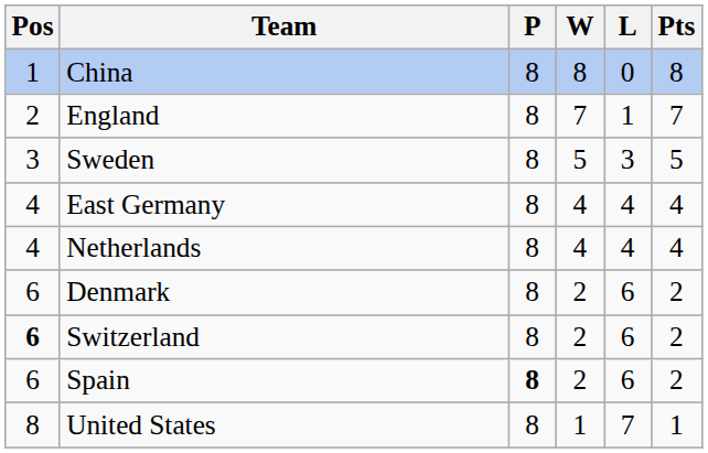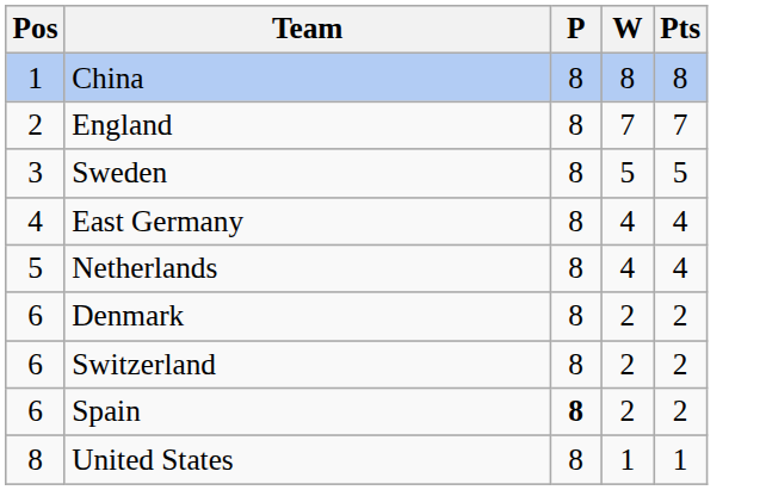- column: L | 0 | 1 | 3 | 4 | 4 | 6 | 6 | 6 | 7
Netherlands | Pos: 4 -> 5
Switzerland | Pos: bold -> normal
